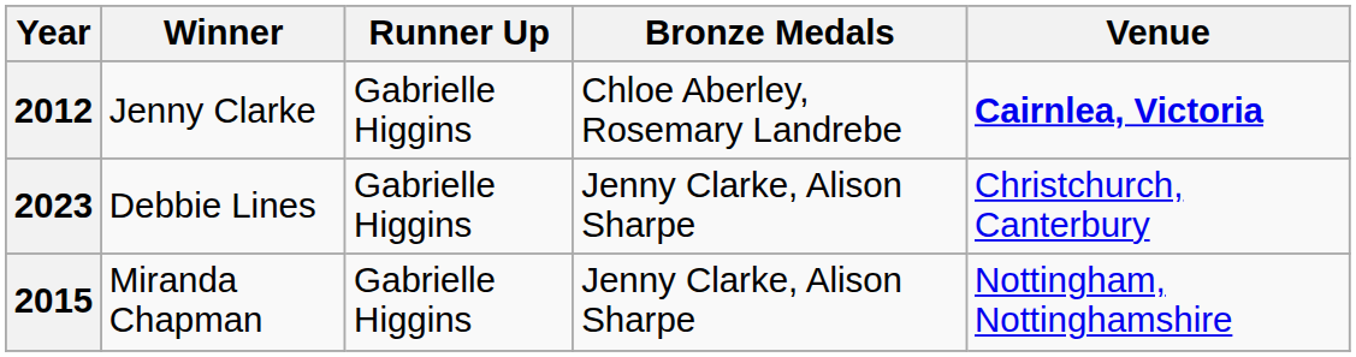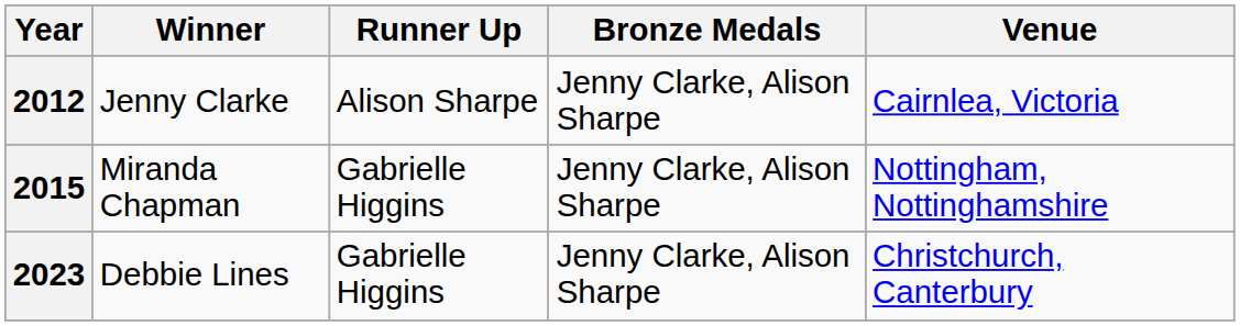2012 | Runner Up: Gabrielle Higgins -> Alison Sharpe
2012 | Bronze Medals: Chloe Aberley, Rosemary Landrebe -> Jenny Clarke, Alison Sharpe
2012 | Venue: bold -> normal
rows swapped: 2015 <-> 2023
